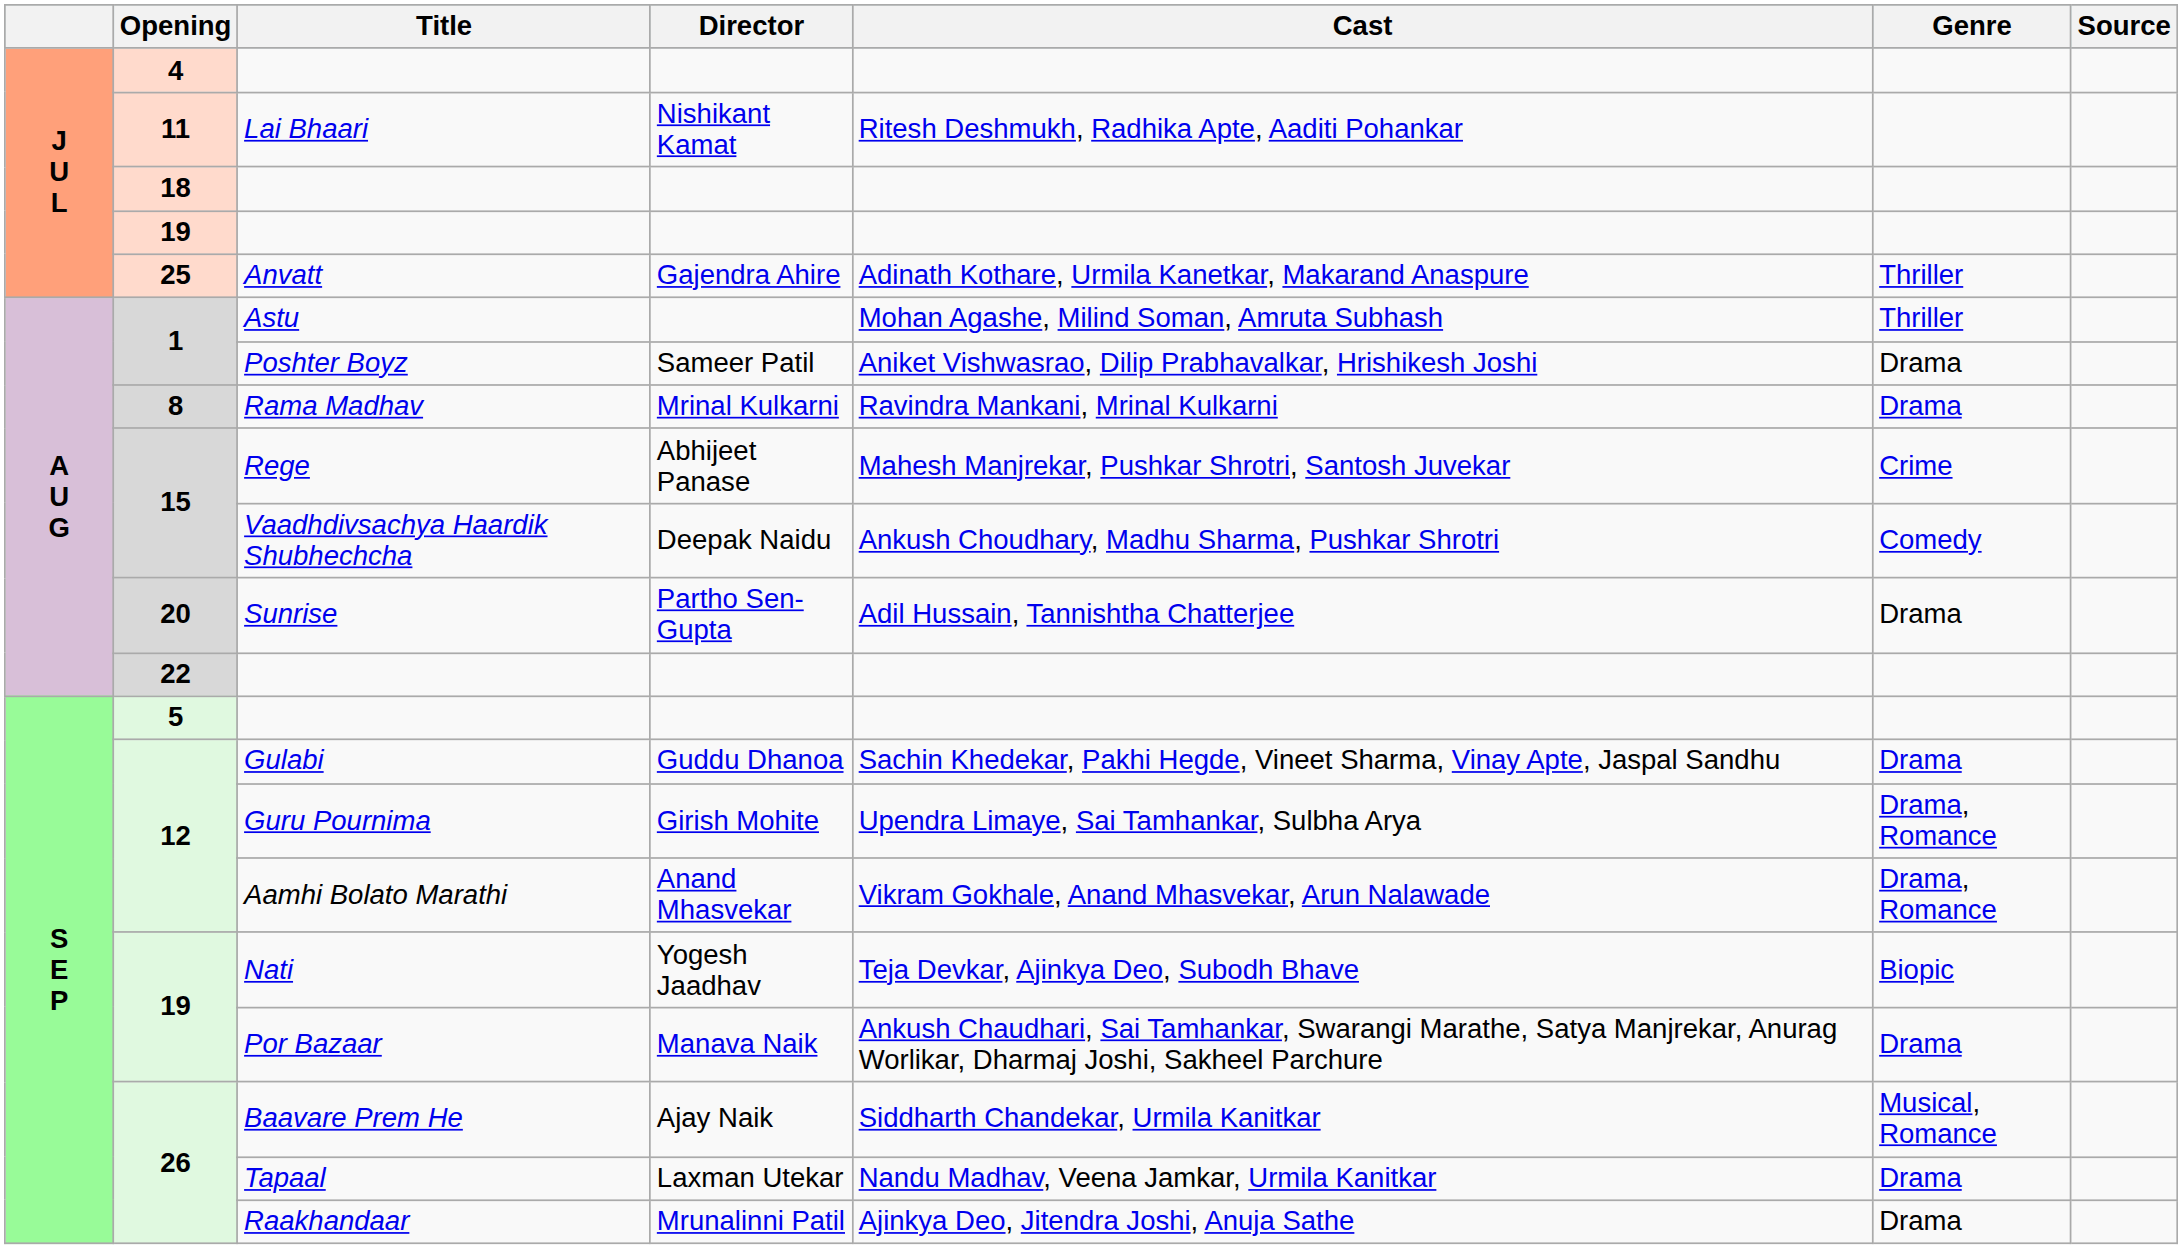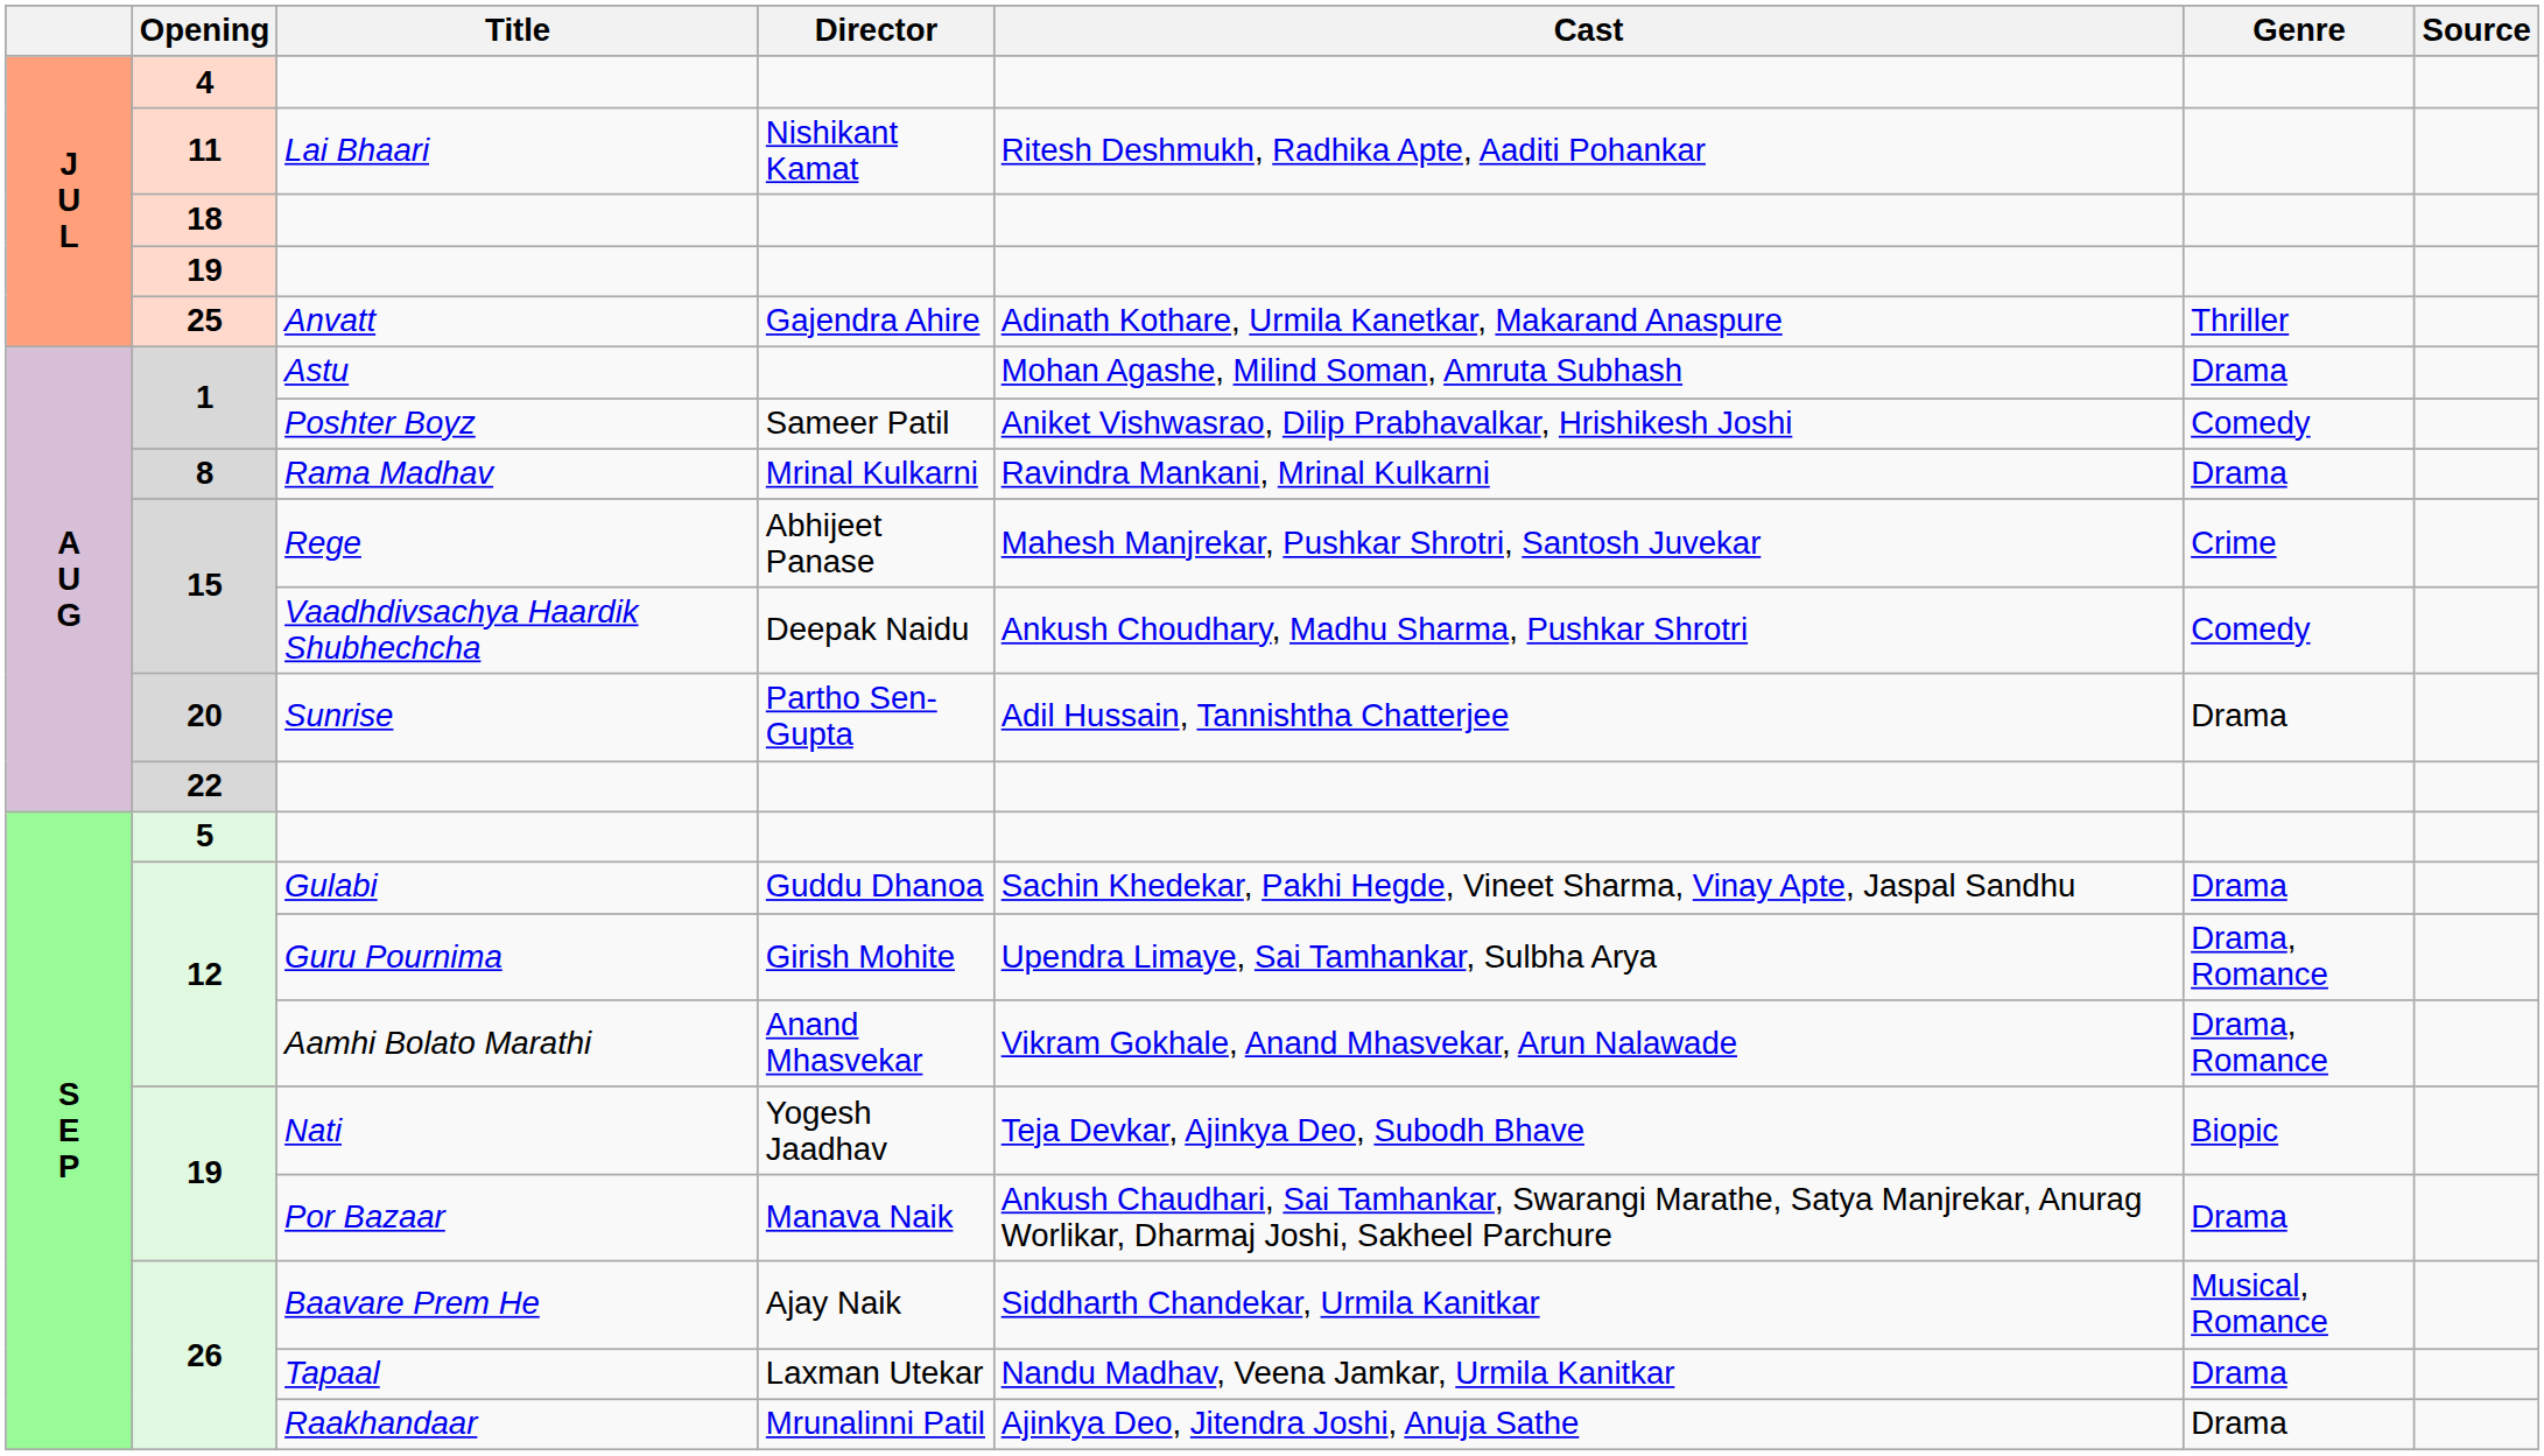Astu | Genre: Thriller -> Drama
Poshter Boyz | Genre: Drama -> Comedy
